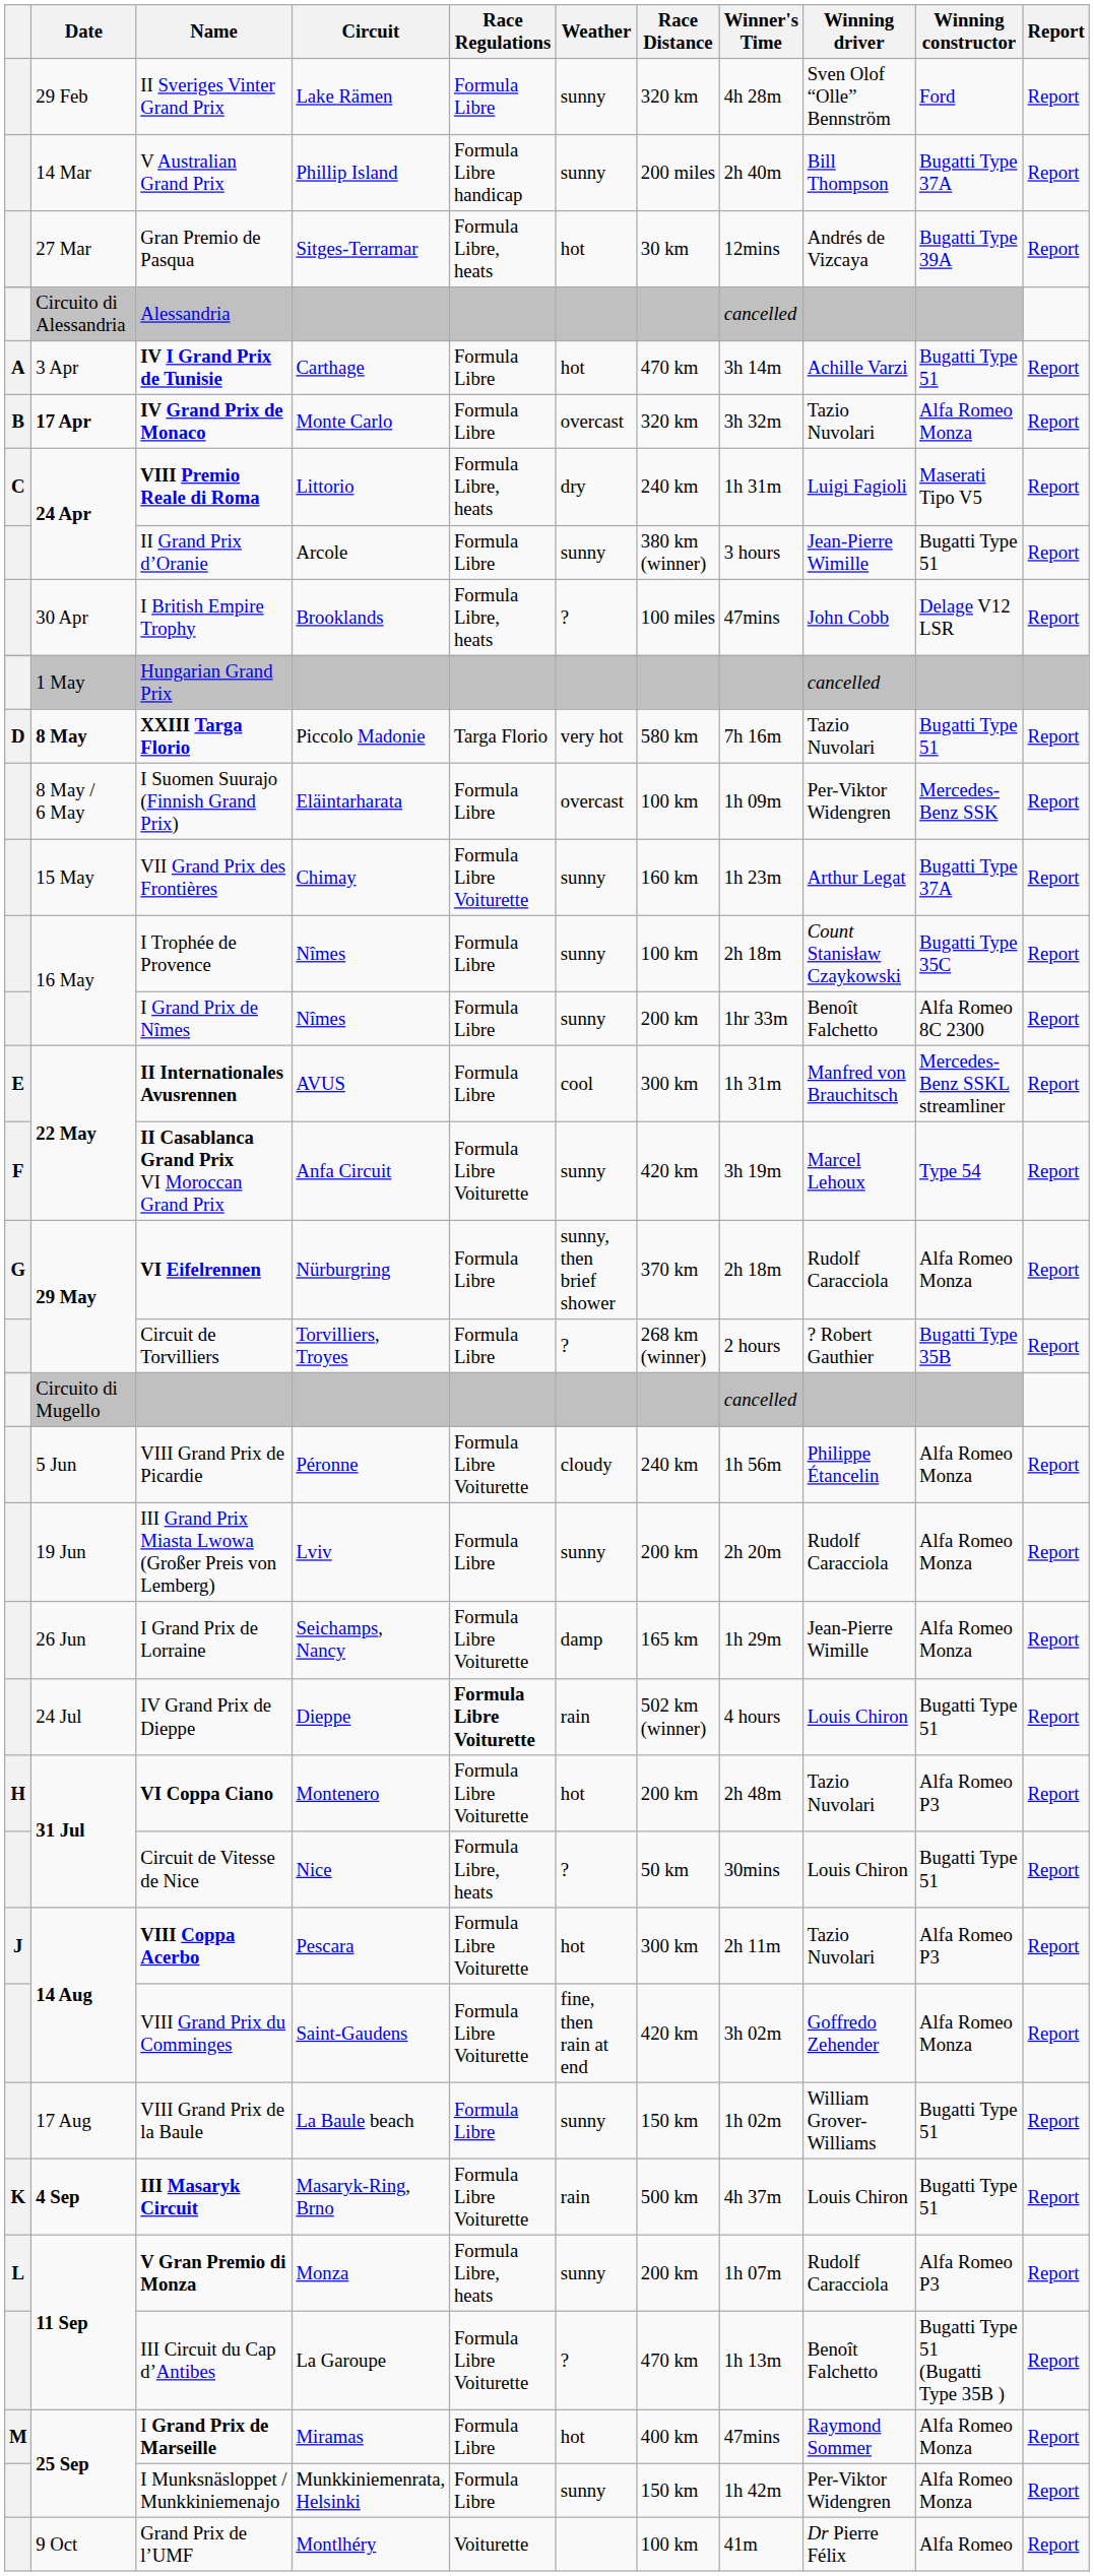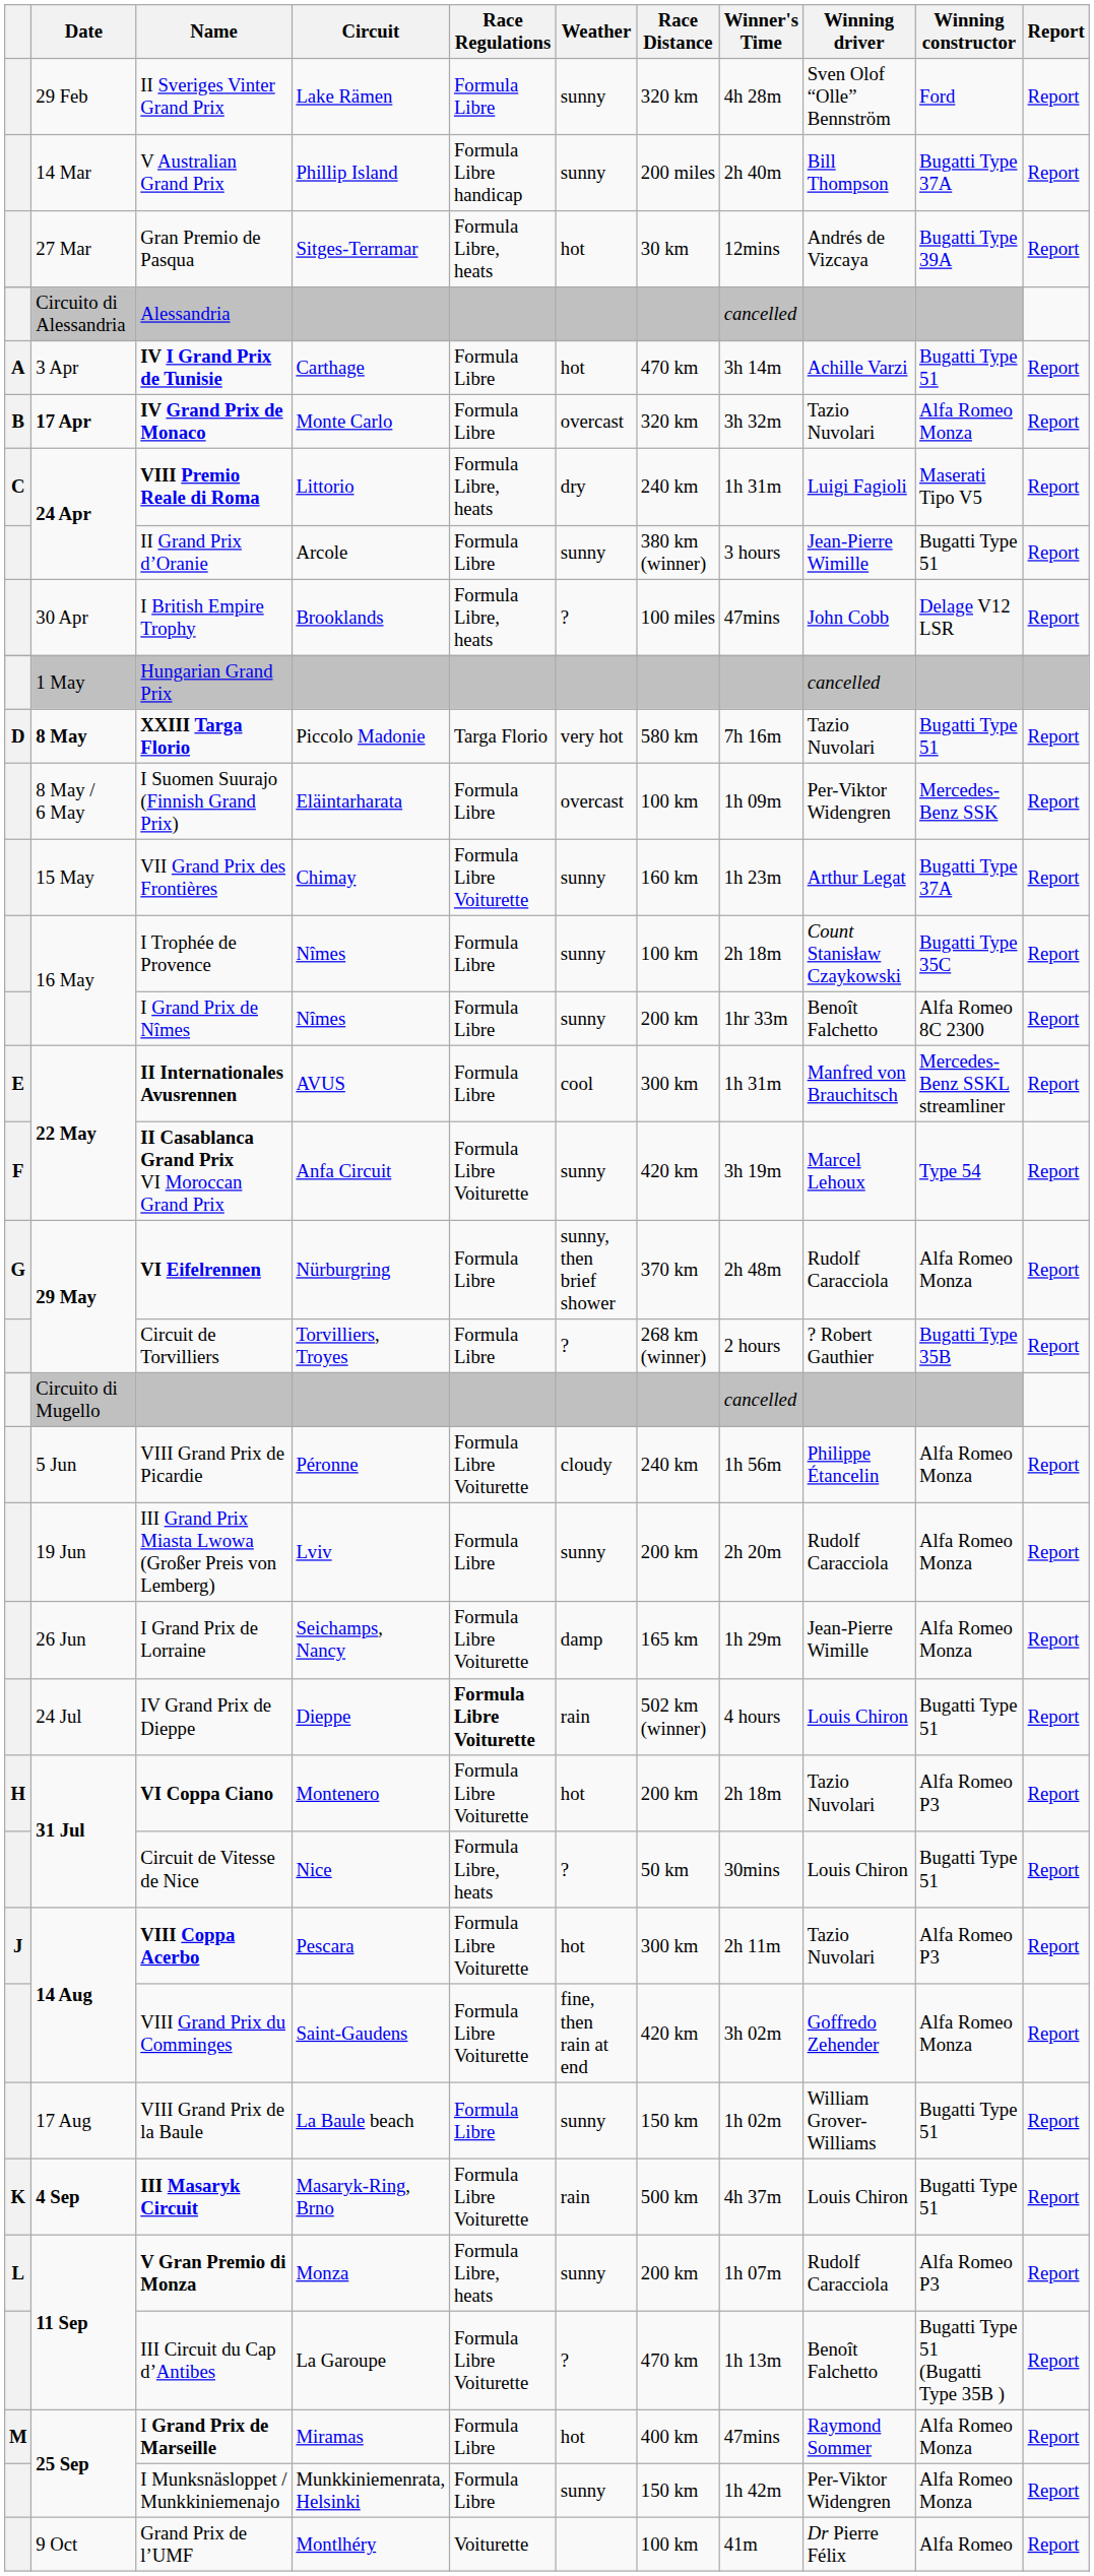VI Eifelrennen | Winner's Time: 2h 18m -> 2h 48m
VI Coppa Ciano | Winner's Time: 2h 48m -> 2h 18m
